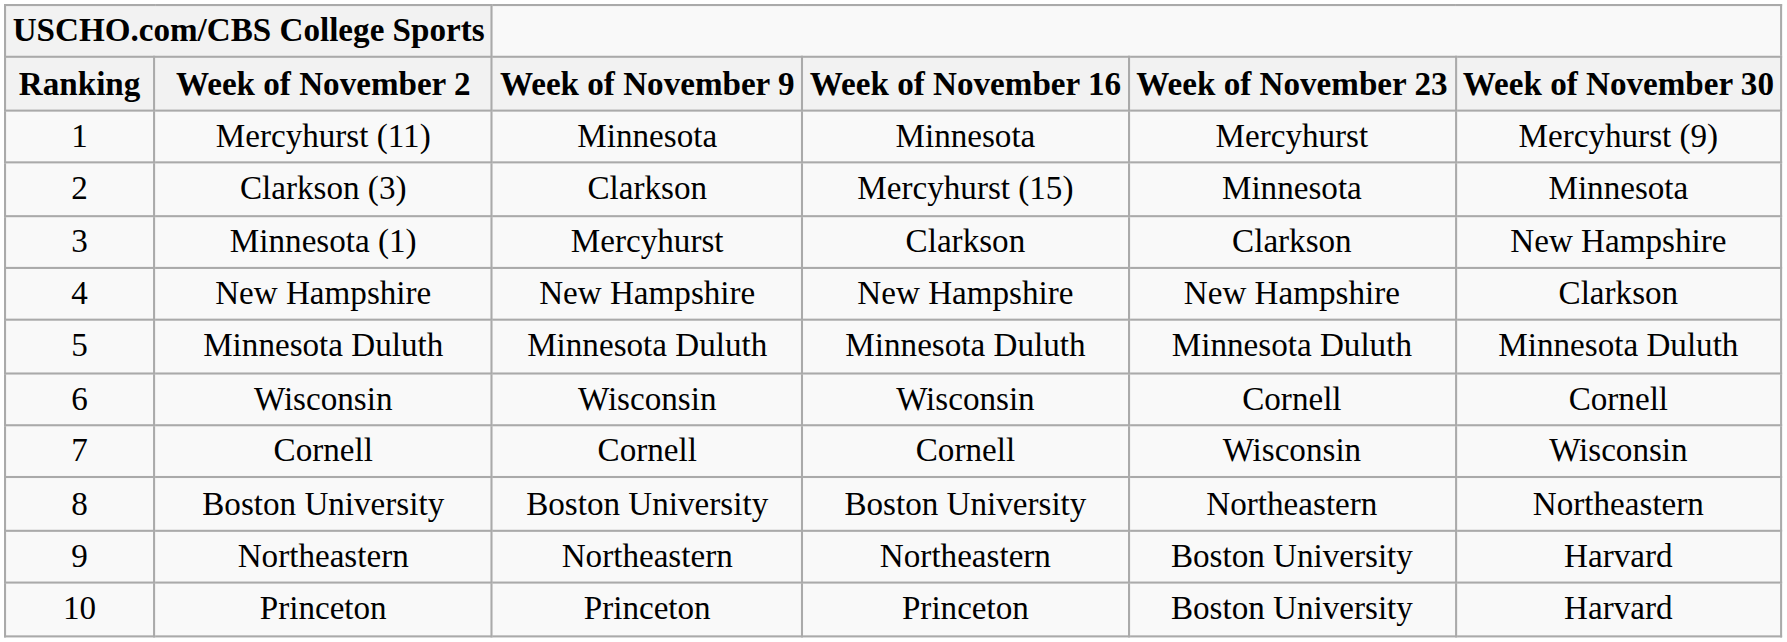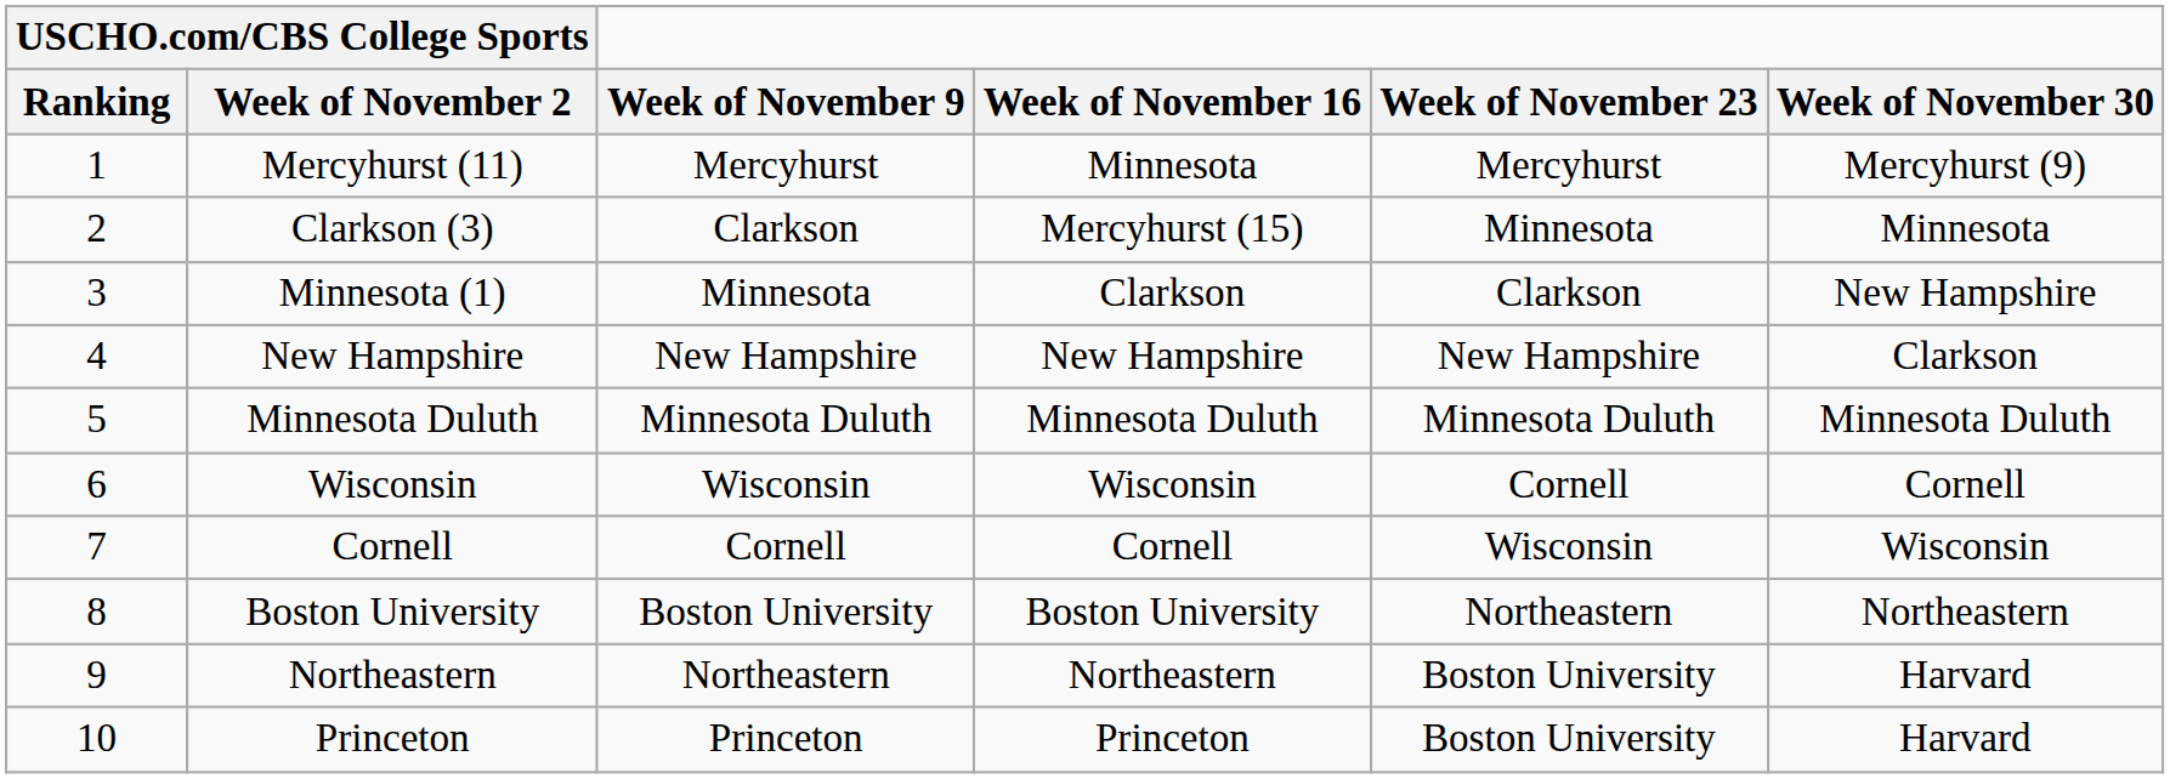Mercyhurst (11) | Week of November 9: Minnesota -> Mercyhurst
Minnesota (1) | Week of November 9: Mercyhurst -> Minnesota
